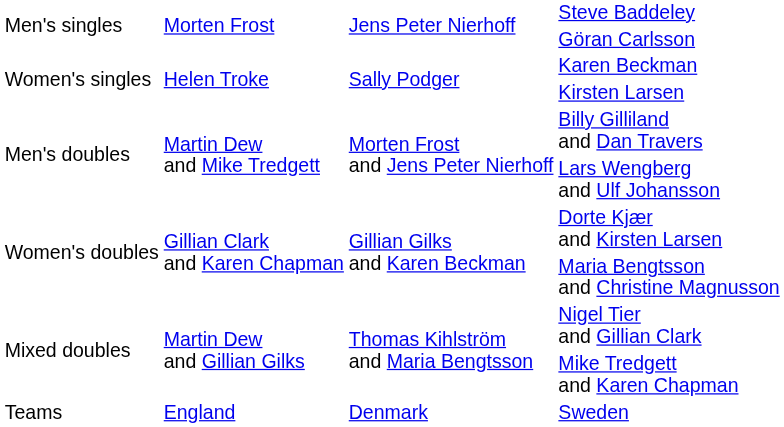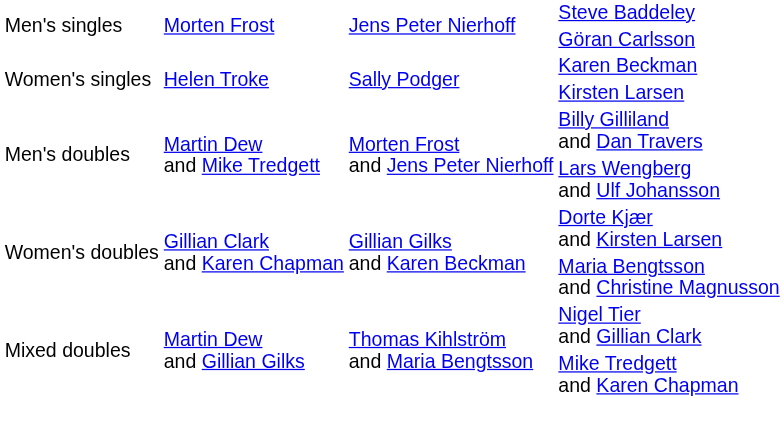- row: Teams | England | Denmark | Sweden
